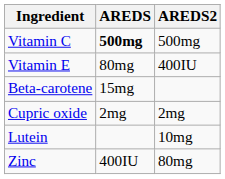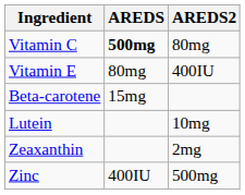Vitamin C | AREDS2: 500mg -> 80mg
- row: Cupric oxide | 2mg | 2mg
+ row: Zeaxanthin | 2mg
Zinc | AREDS2: 80mg -> 500mg
